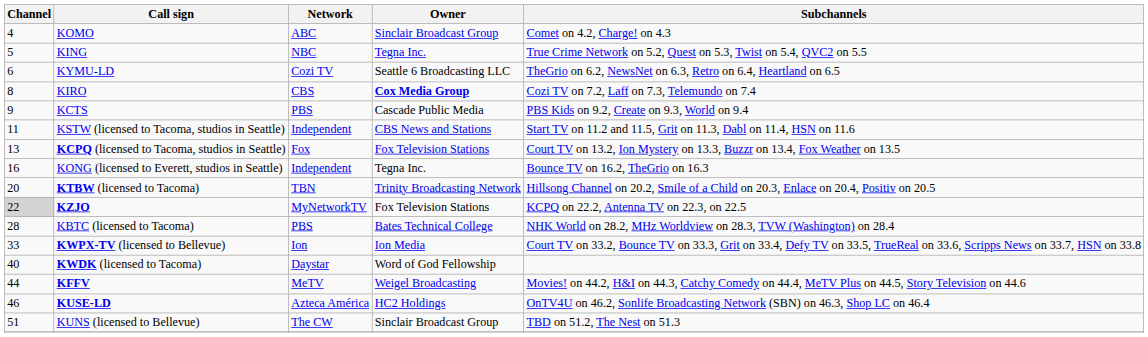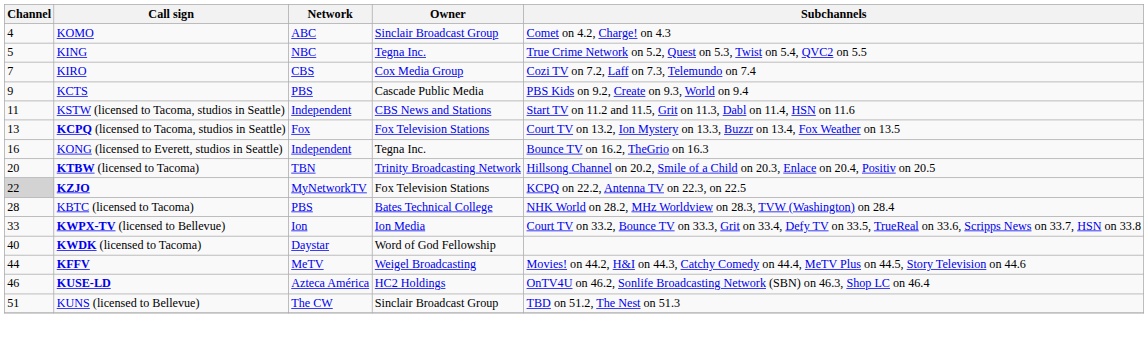- row: 6 | KYMU-LD | Cozi TV | Seattle 6 Broadcasting LLC | TheGrio on 6.2, NewsNet on 6.3, Retro on 6.4, Heartland on 6.5
KIRO | Channel: 8 -> 7
KIRO | Owner: bold -> normal
